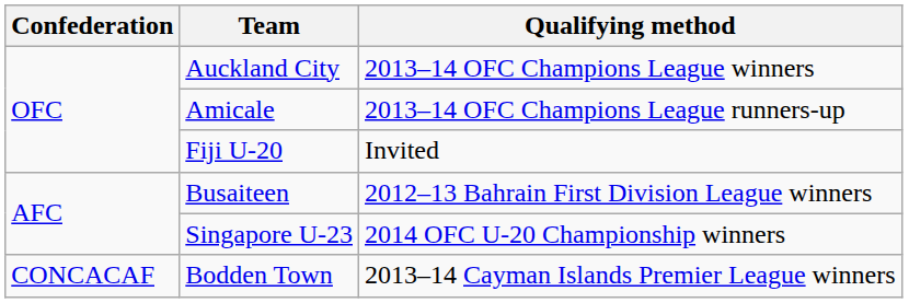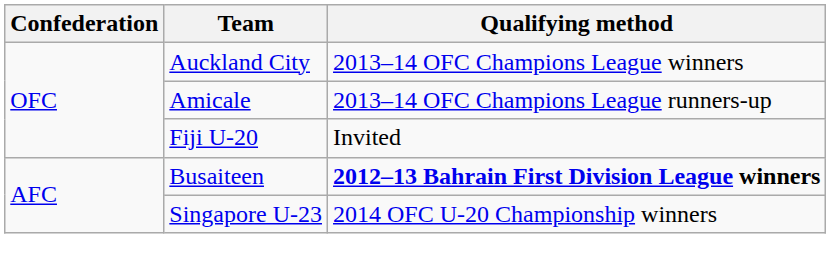Busaiteen | Qualifying method: normal -> bold
- row: CONCACAF | Bodden Town | 2013–14 Cayman Islands Premier League winners
